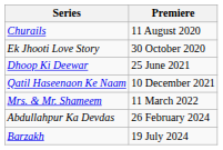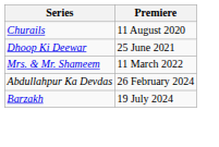- row: Ek Jhooti Love Story | 30 October 2020
- row: Qatil Haseenaon Ke Naam | 10 December 2021
